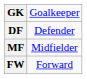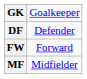rows swapped: MF <-> FW
